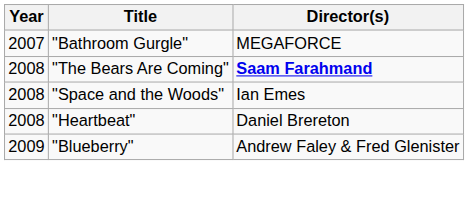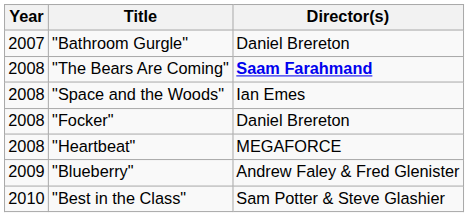"Bathroom Gurgle" | Director(s): MEGAFORCE -> Daniel Brereton
+ row: 2008 | "Focker" | Daniel Brereton
"Heartbeat" | Director(s): Daniel Brereton -> MEGAFORCE
+ row: 2010 | "Best in the Class" | Sam Potter & Steve Glashier
